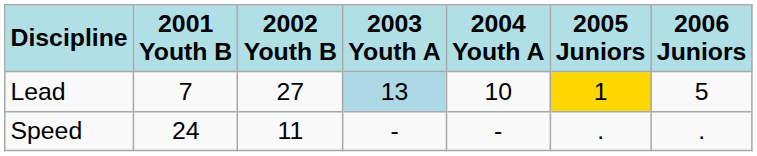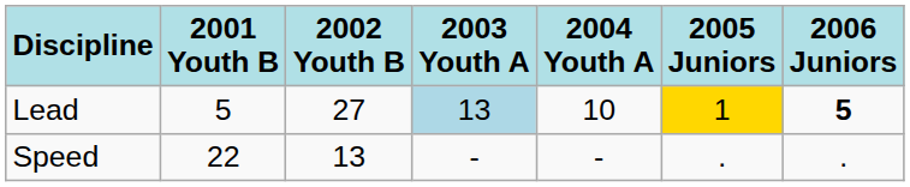Lead | 2001 Youth B: 7 -> 5
Lead | 2006 Juniors: normal -> bold
Speed | 2001 Youth B: 24 -> 22
Speed | 2002 Youth B: 11 -> 13
